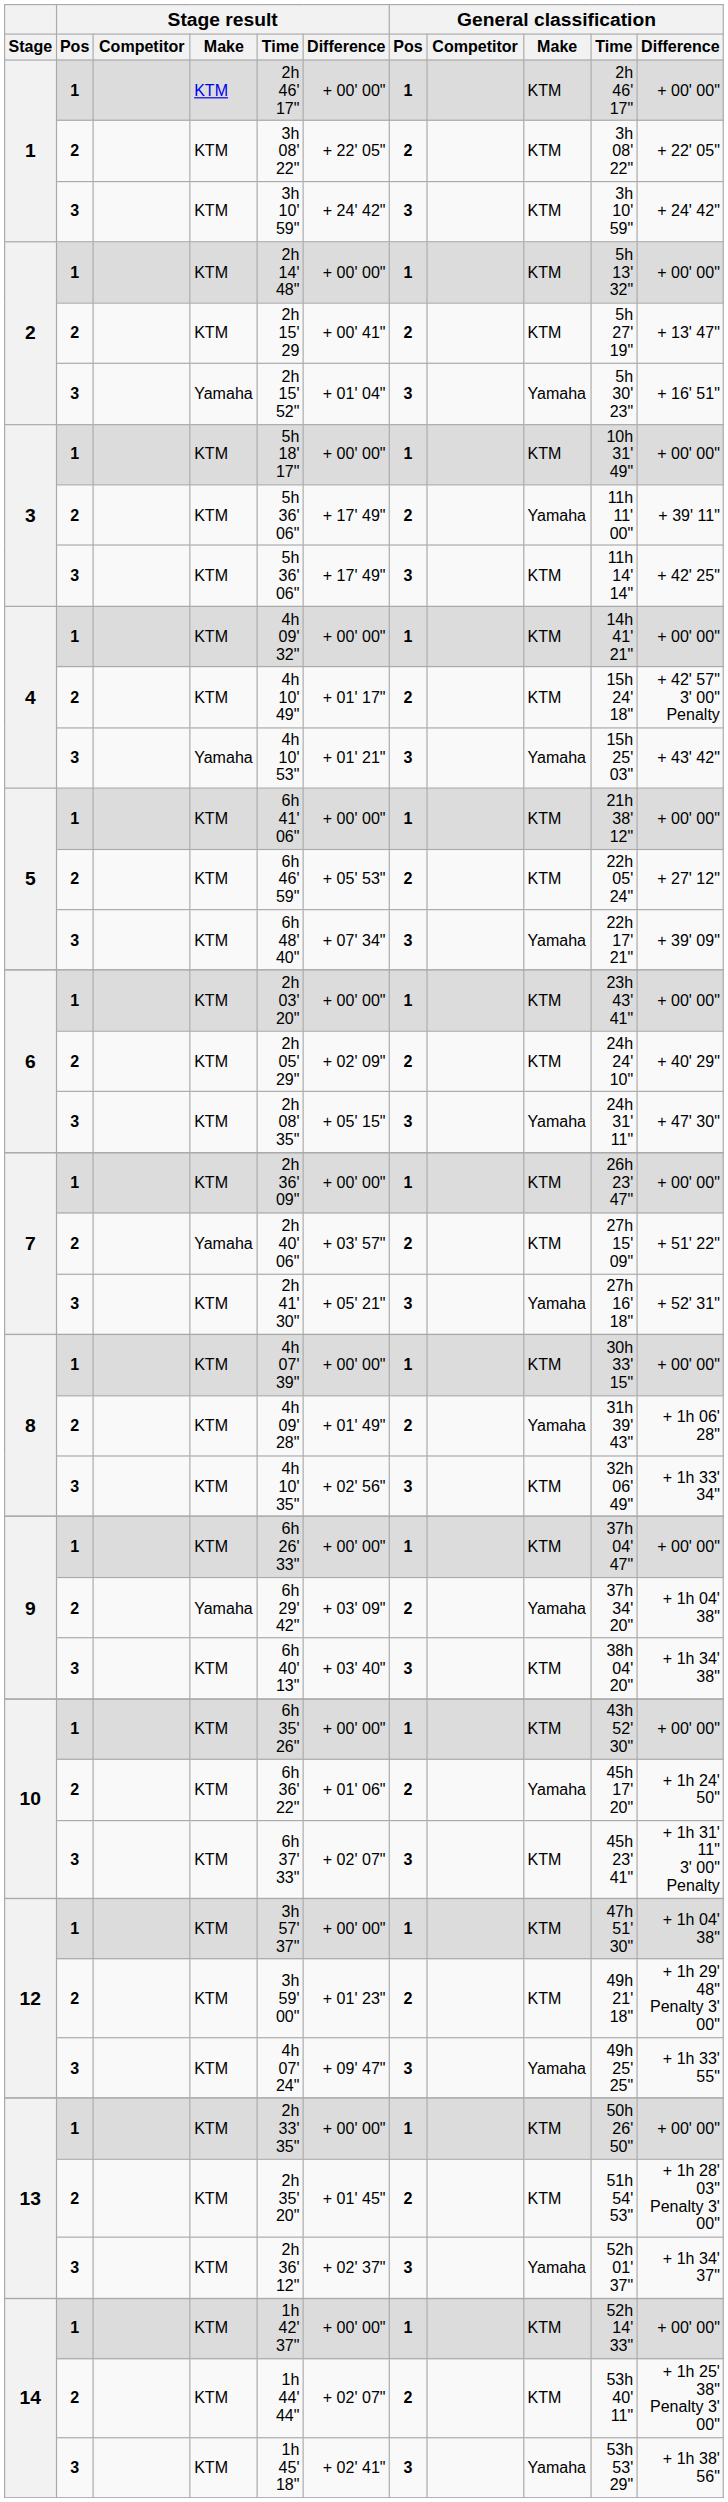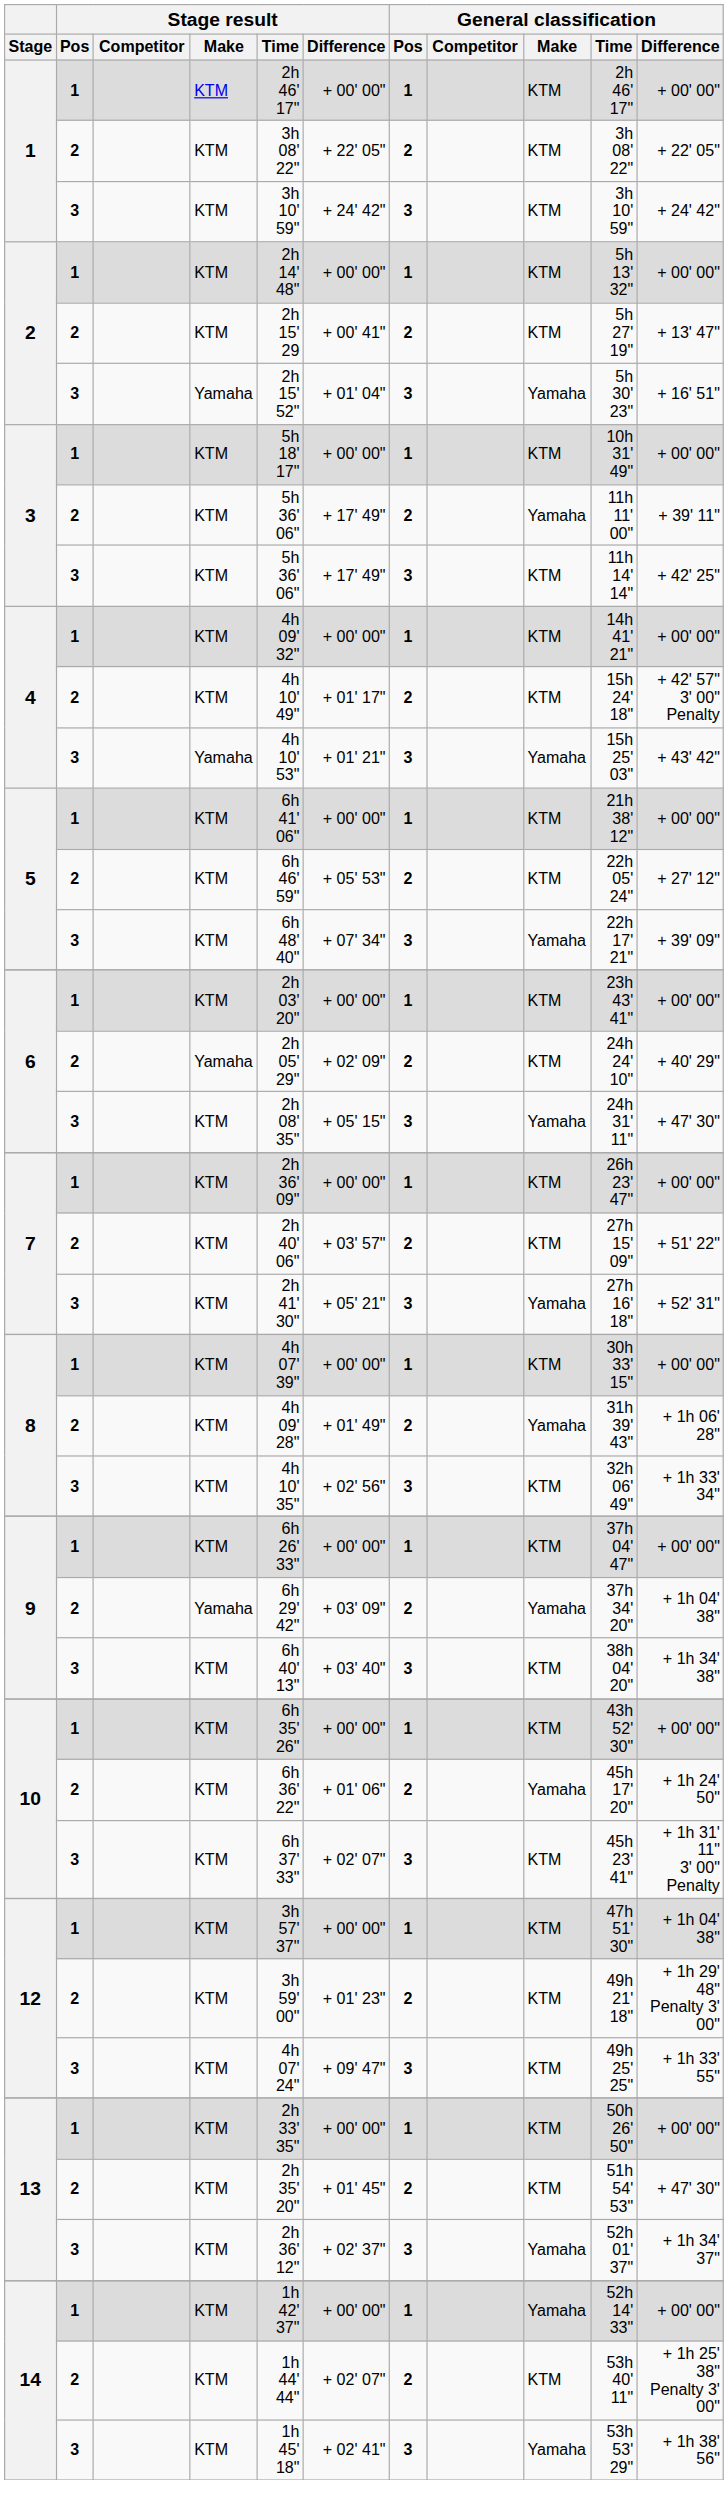6 / 2 | Stage result / Make: KTM -> Yamaha
7 / 2 | Stage result / Make: Yamaha -> KTM
12 / 3 | General classification / Make: Yamaha -> KTM
13 / 2 | General classification / Difference: + 1h 28' 03" Penalty 3' 00" -> + 47' 30"
14 / 1 | General classification / Make: KTM -> Yamaha
